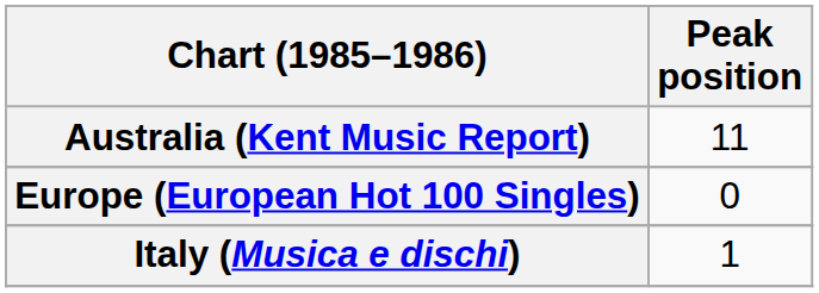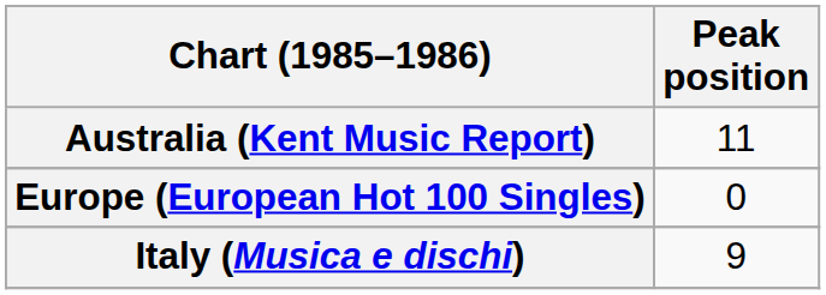Italy (Musica e dischi) | Peak position: 1 -> 9
